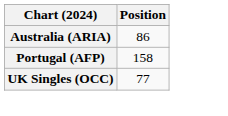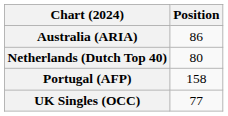+ row: Netherlands (Dutch Top 40) | 80
